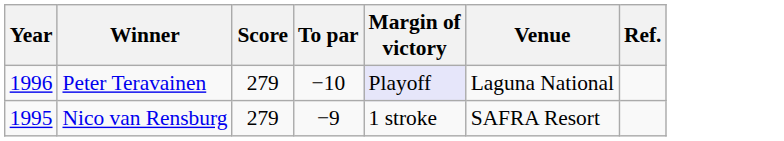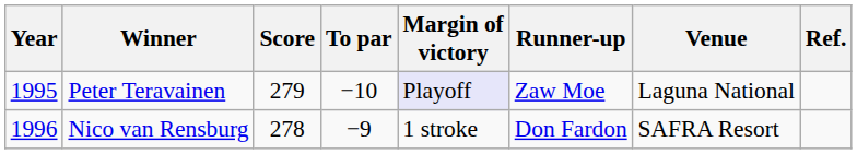+ column: Runner-up | Zaw Moe | Don Fardon
Peter Teravainen | Year: 1996 -> 1995
Nico van Rensburg | Year: 1995 -> 1996
Nico van Rensburg | Score: 279 -> 278
